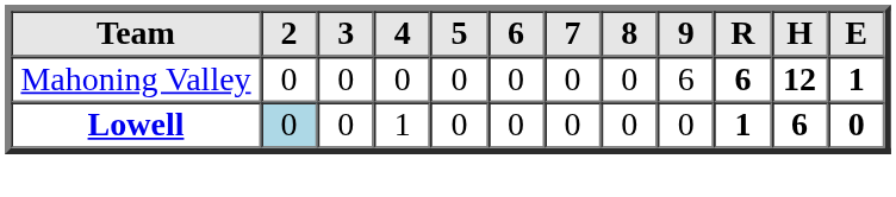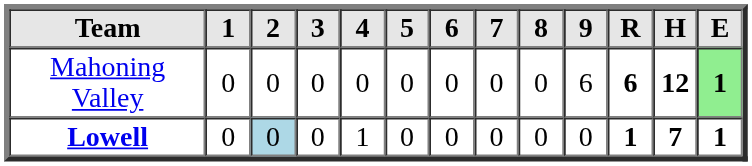+ column: 1 | 0 | 0
Mahoning Valley | E: no background -> lightgreen background
Lowell | H: 6 -> 7
Lowell | E: 0 -> 1
